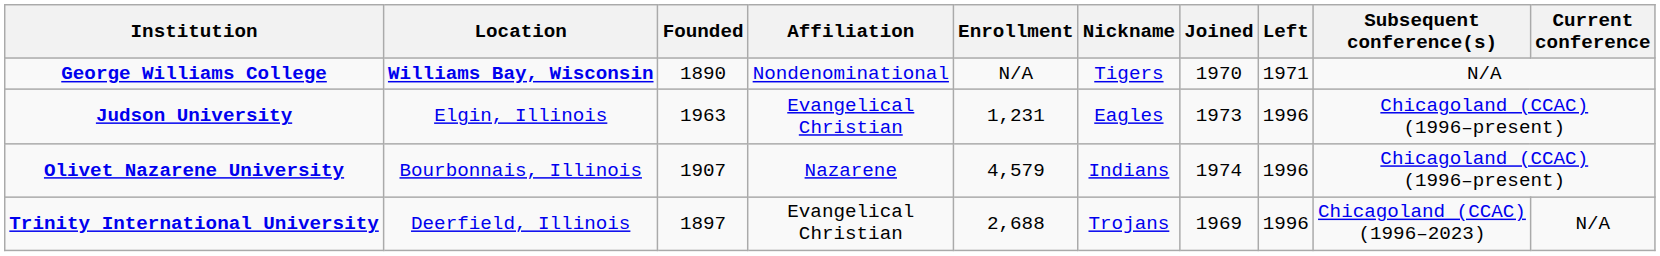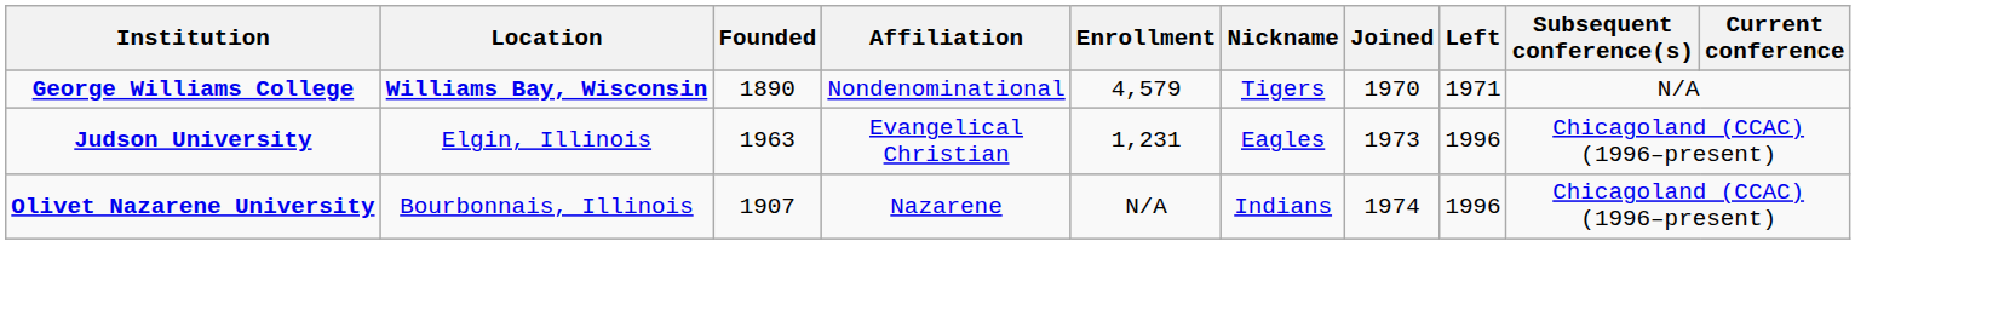George Williams College | Enrollment: N/A -> 4,579
Olivet Nazarene University | Enrollment: 4,579 -> N/A
- row: Trinity International University | Deerfield, Illinois | 1897 | Evangelical Christian | 2,688 | Trojans | 1969 | 1996 | Chicagoland (CCAC) (1996–2023) | N/A
